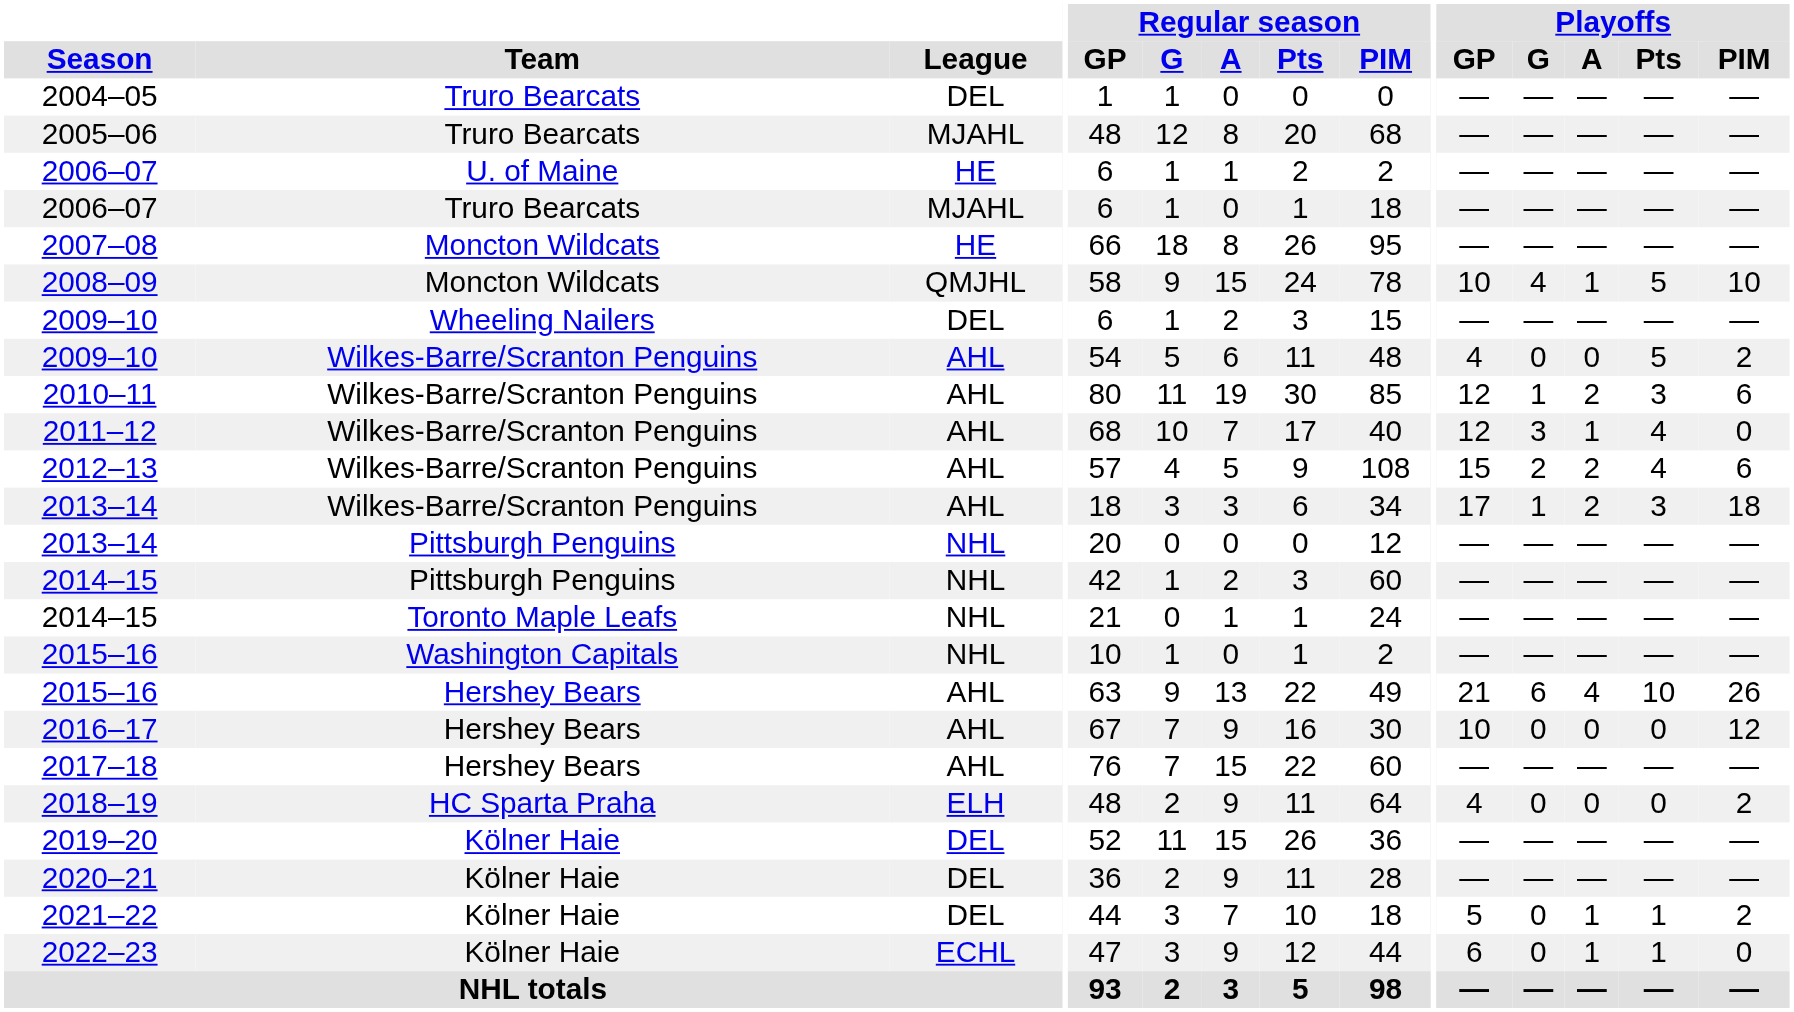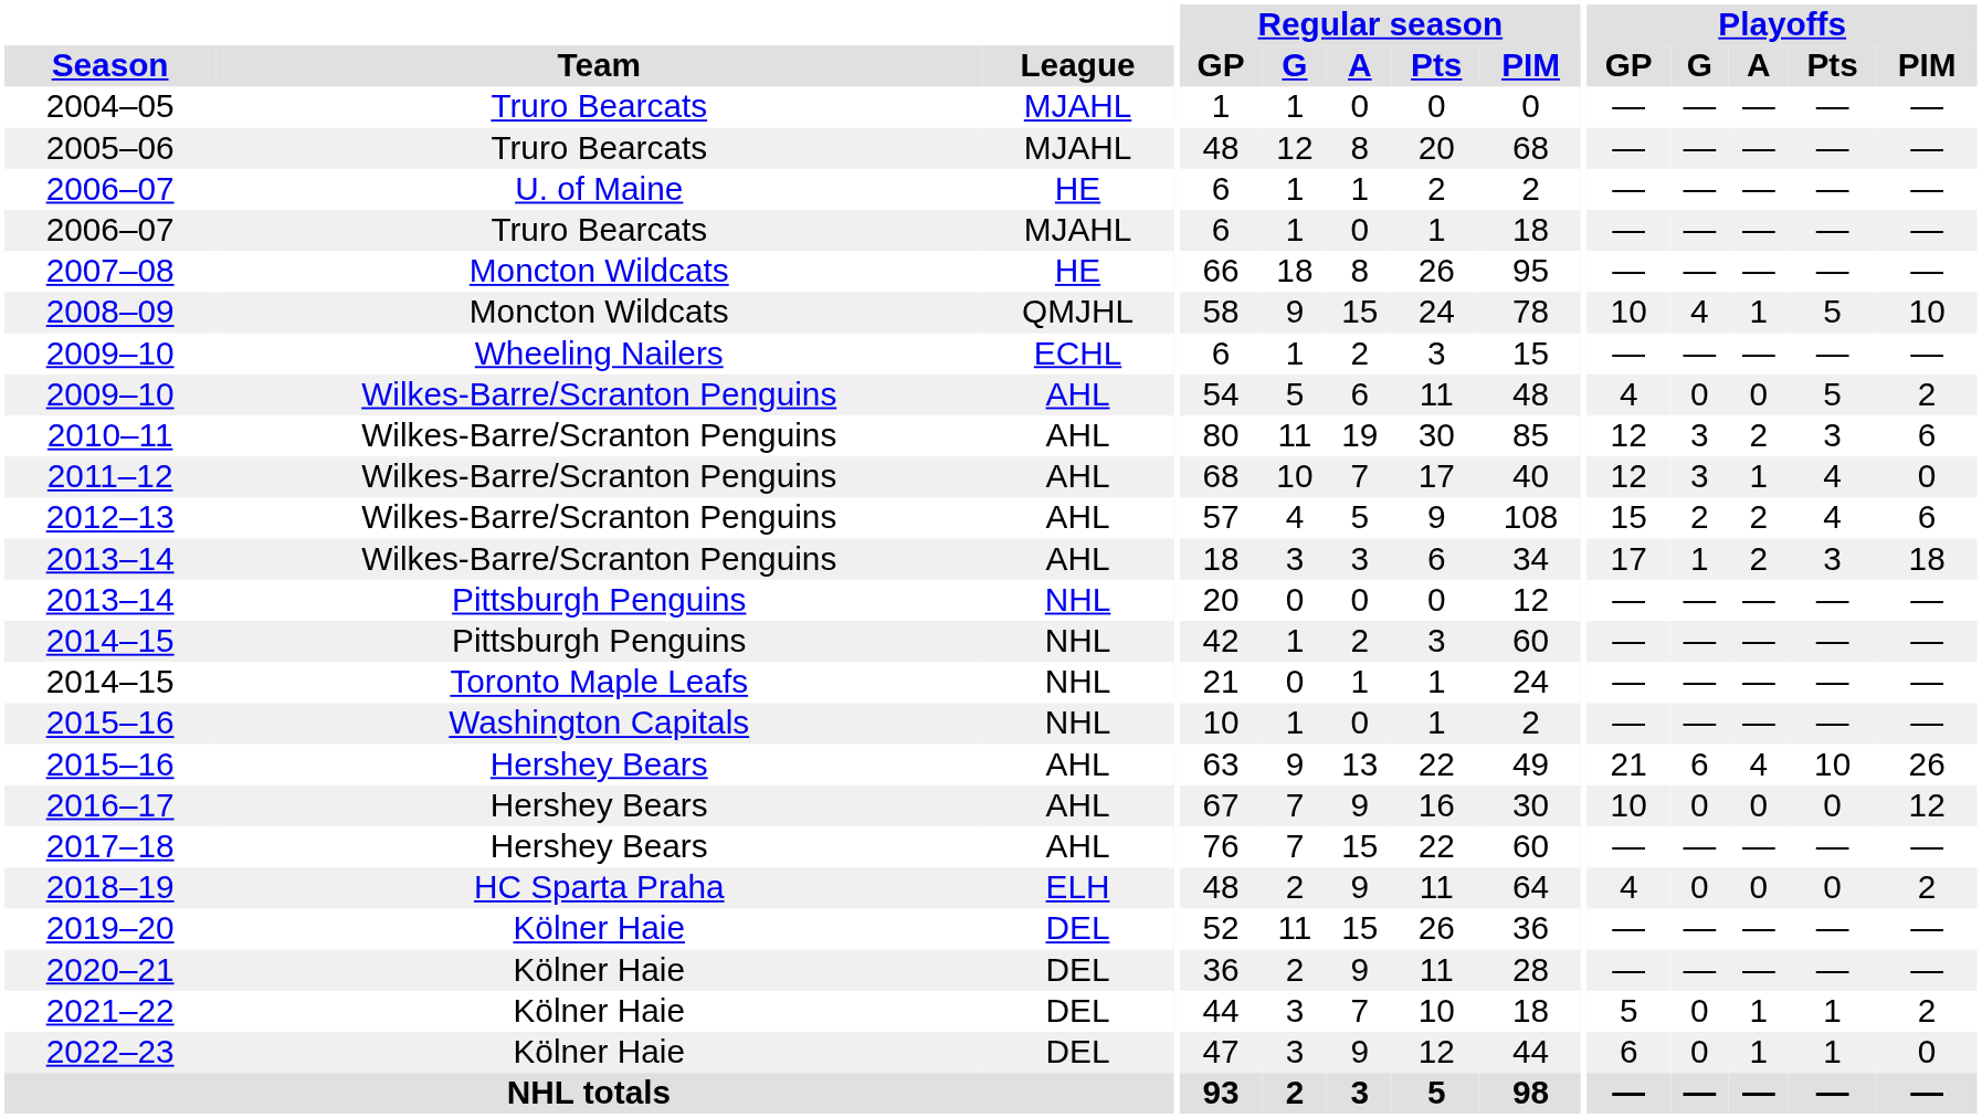2004–05 | League: DEL -> MJAHL
2009–10 / Wheeling Nailers | League: DEL -> ECHL
2010–11 | Playoffs / G: 1 -> 3
2022–23 | League: ECHL -> DEL
